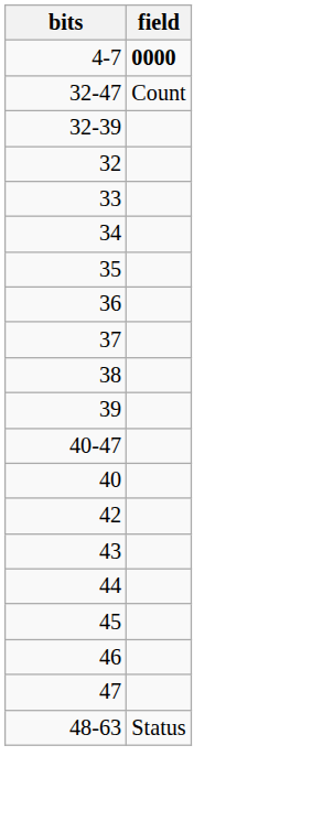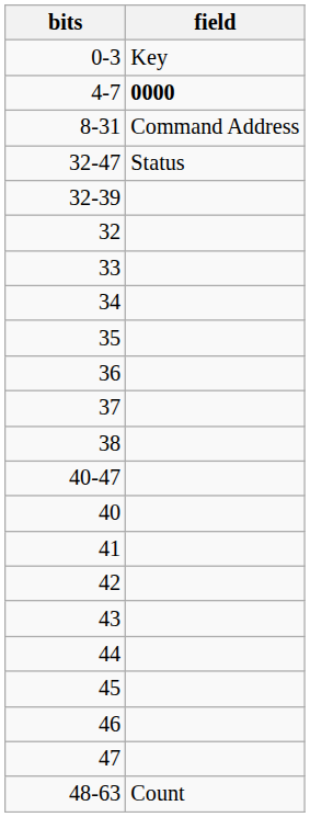+ row: 0-3 | Key
+ row: 8-31 | Command Address
32-47 | field: Count -> Status
- row: 39
+ row: 41
48-63 | field: Status -> Count
